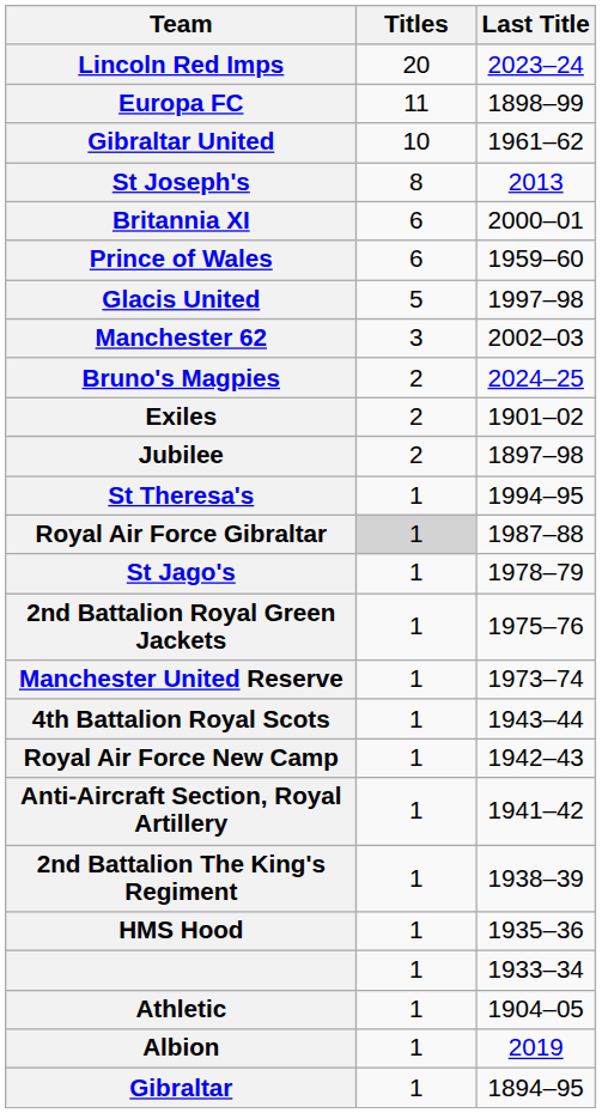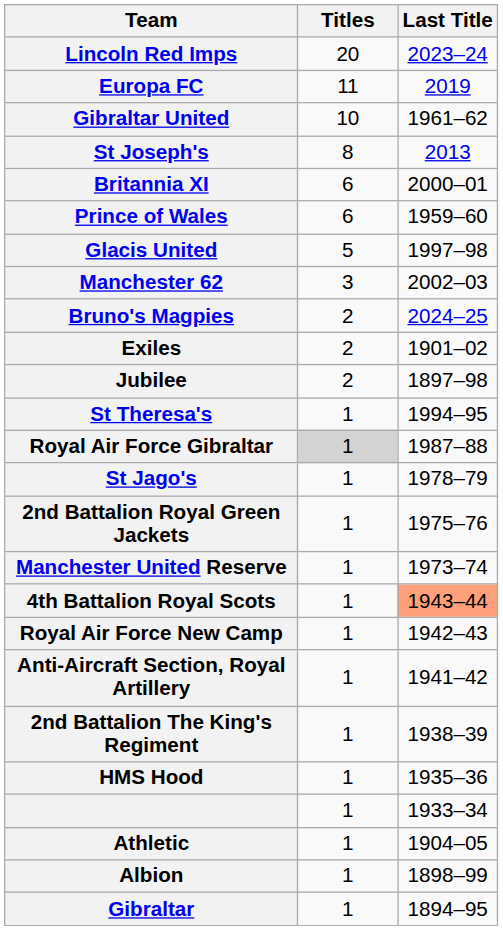Europa FC | Last Title: 1898–99 -> 2019
4th Battalion Royal Scots | Last Title: no background -> lightsalmon background
Albion | Last Title: 2019 -> 1898–99
